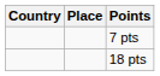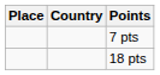columns swapped: Place <-> Country
